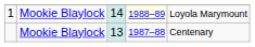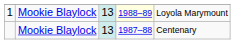1 | column 3: 14 -> 13
